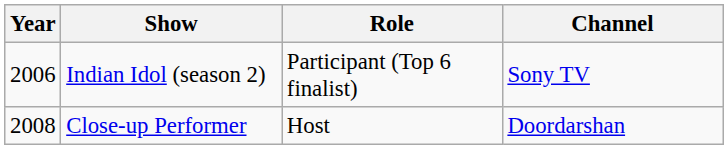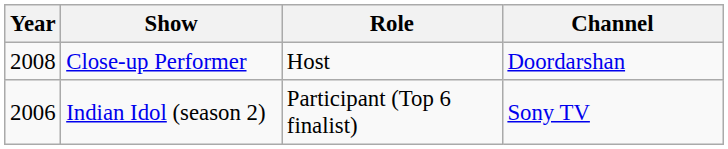rows swapped: Indian Idol (season 2) <-> Close-up Performer
